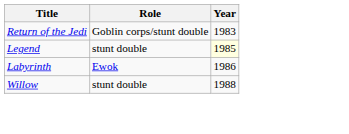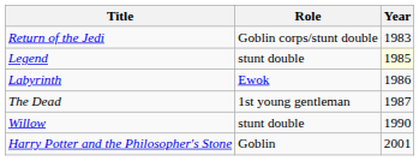+ row: The Dead | 1st young gentleman | 1987
Willow | Year: 1988 -> 1990
+ row: Harry Potter and the Philosopher's Stone | Goblin | 2001
